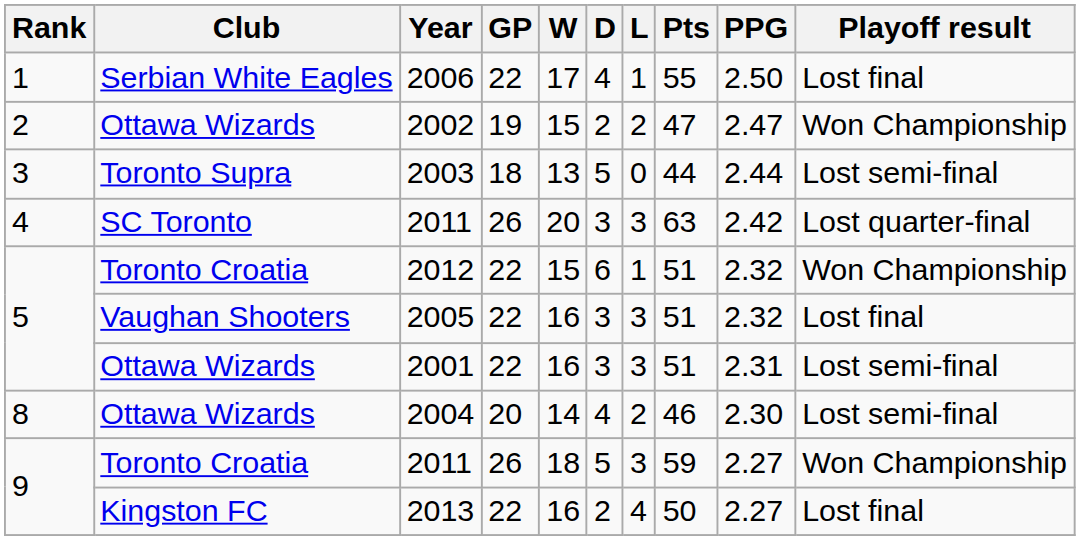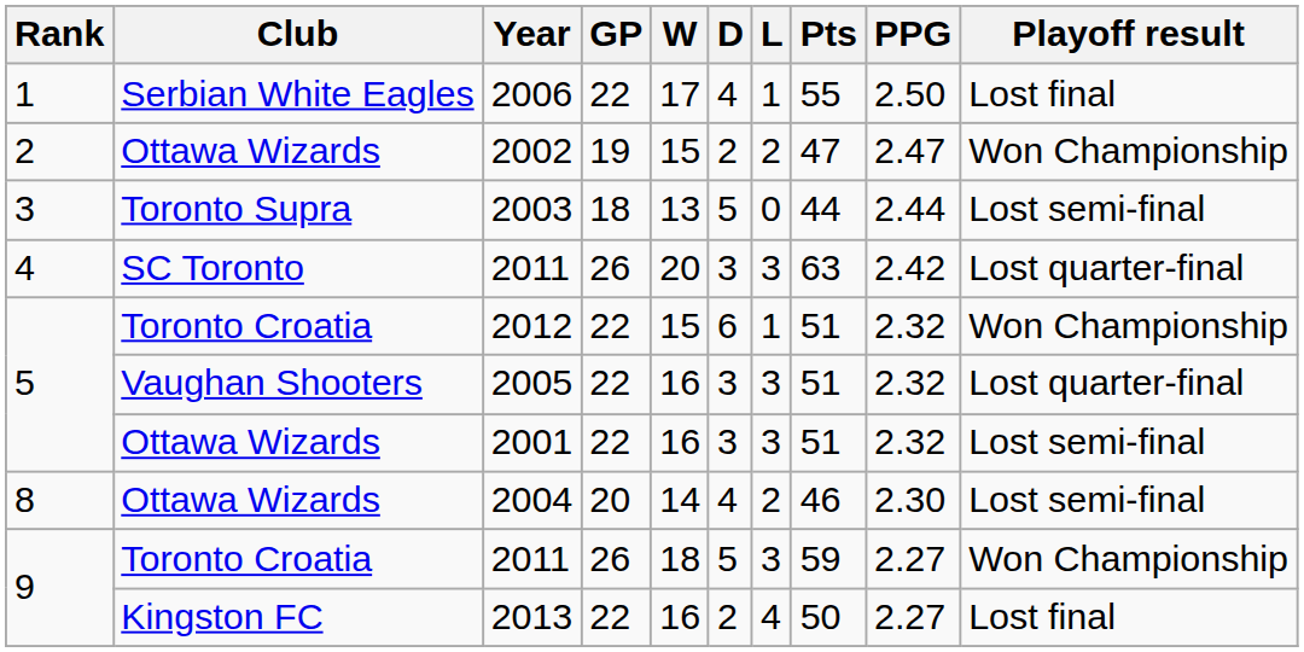2005 | Playoff result: Lost final -> Lost quarter-final
2001 | PPG: 2.31 -> 2.32
